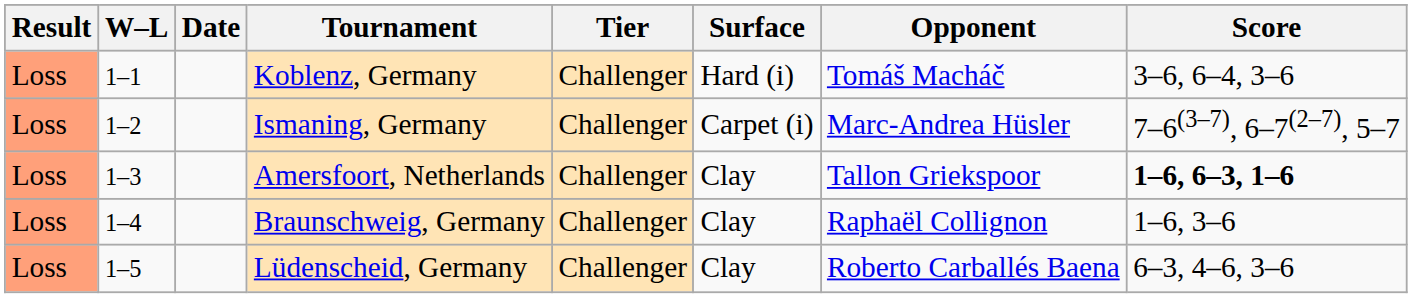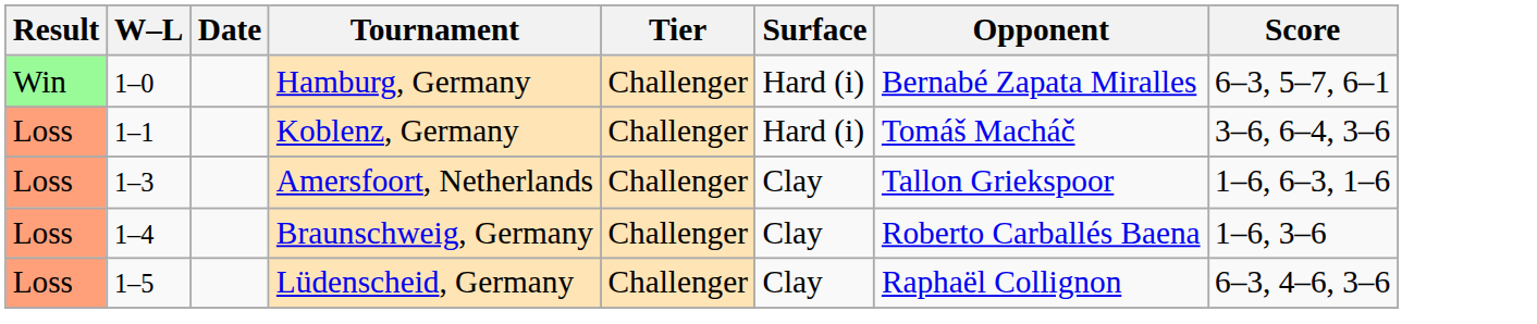+ row: Win | 1–0 | Hamburg, Germany | Challenger | Hard (i) | Bernabé Zapata Miralles | 6–3, 5–7, 6–1
- row: Loss | 1–2 | Ismaning, Germany | Challenger | Carpet (i) | Marc-Andrea Hüsler | 7–6(3–7), 6–7(2–7), 5–7
Amersfoort, Netherlands | Score: bold -> normal
Braunschweig, Germany | Opponent: Raphaël Collignon -> Roberto Carballés Baena
Lüdenscheid, Germany | Opponent: Roberto Carballés Baena -> Raphaël Collignon
